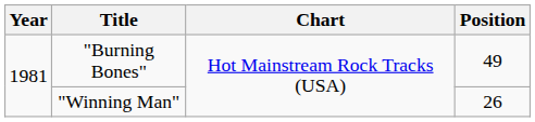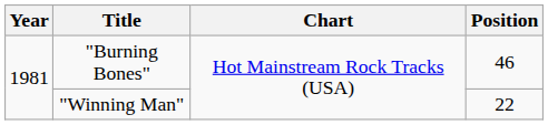"Burning Bones" | Position: 49 -> 46
"Winning Man" | Position: 26 -> 22
